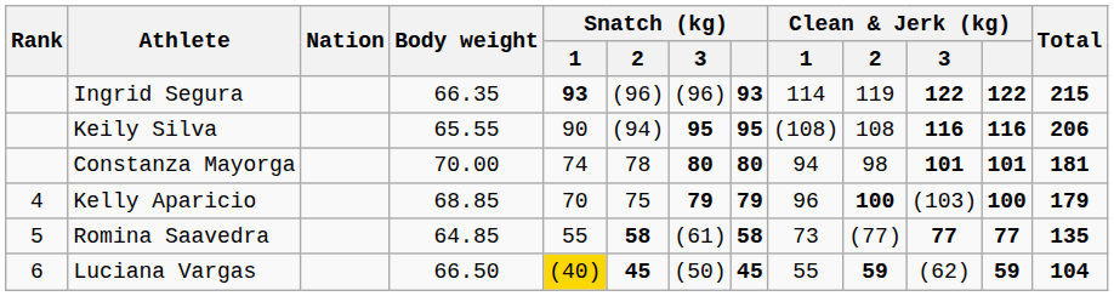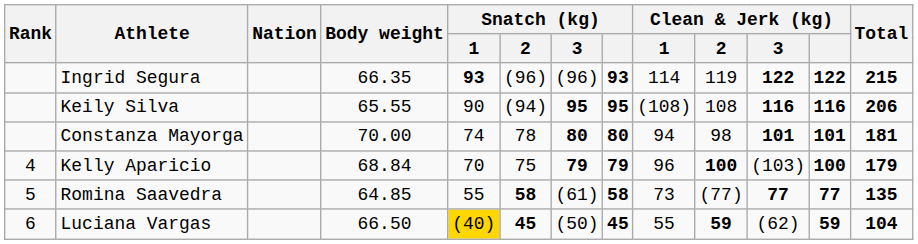Kelly Aparicio | Body weight: 68.85 -> 68.84
